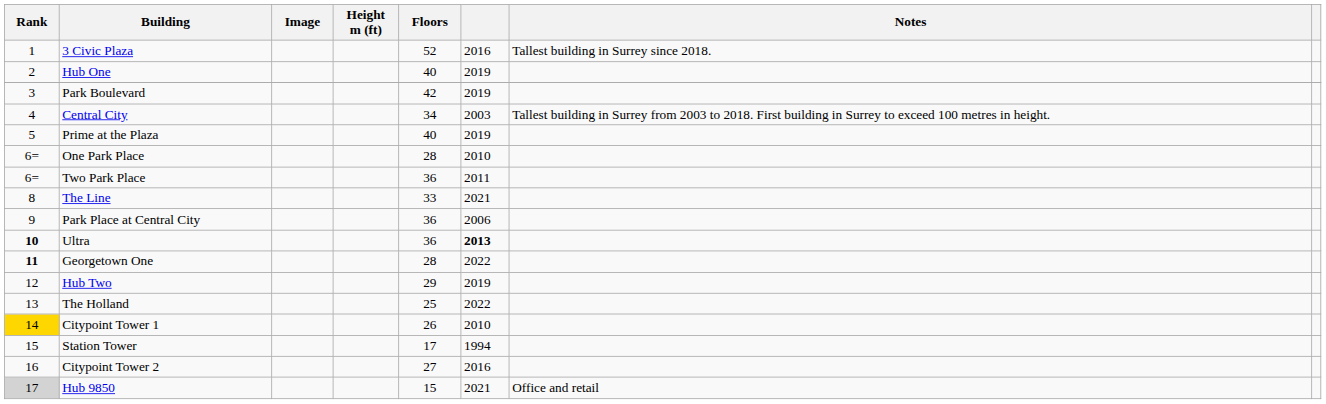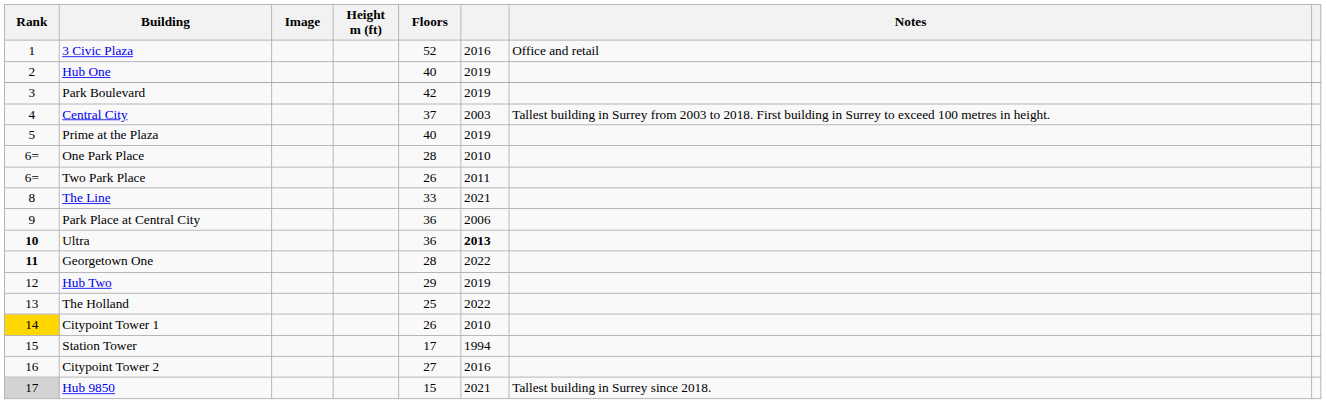3 Civic Plaza | Notes: Tallest building in Surrey since 2018. -> Office and retail
Central City | Floors: 34 -> 37
Two Park Place | Floors: 36 -> 26
Hub 9850 | Notes: Office and retail -> Tallest building in Surrey since 2018.
